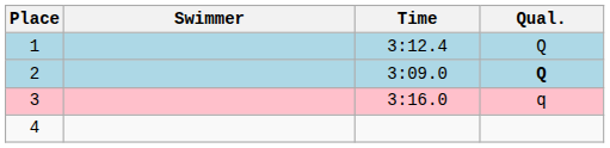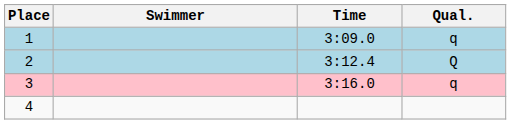1 | Time: 3:12.4 -> 3:09.0
1 | Qual.: Q -> q
2 | Time: 3:09.0 -> 3:12.4
2 | Qual.: bold -> normal
